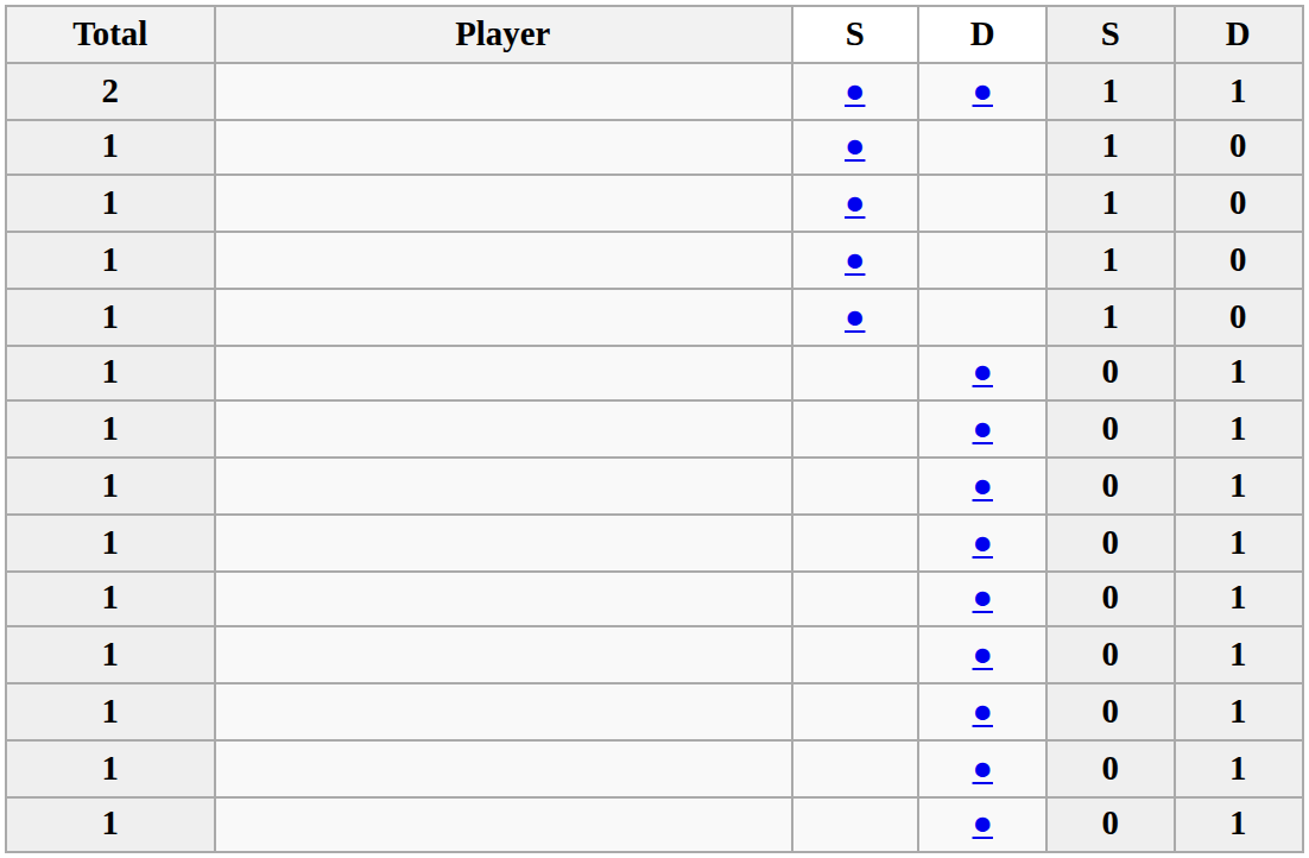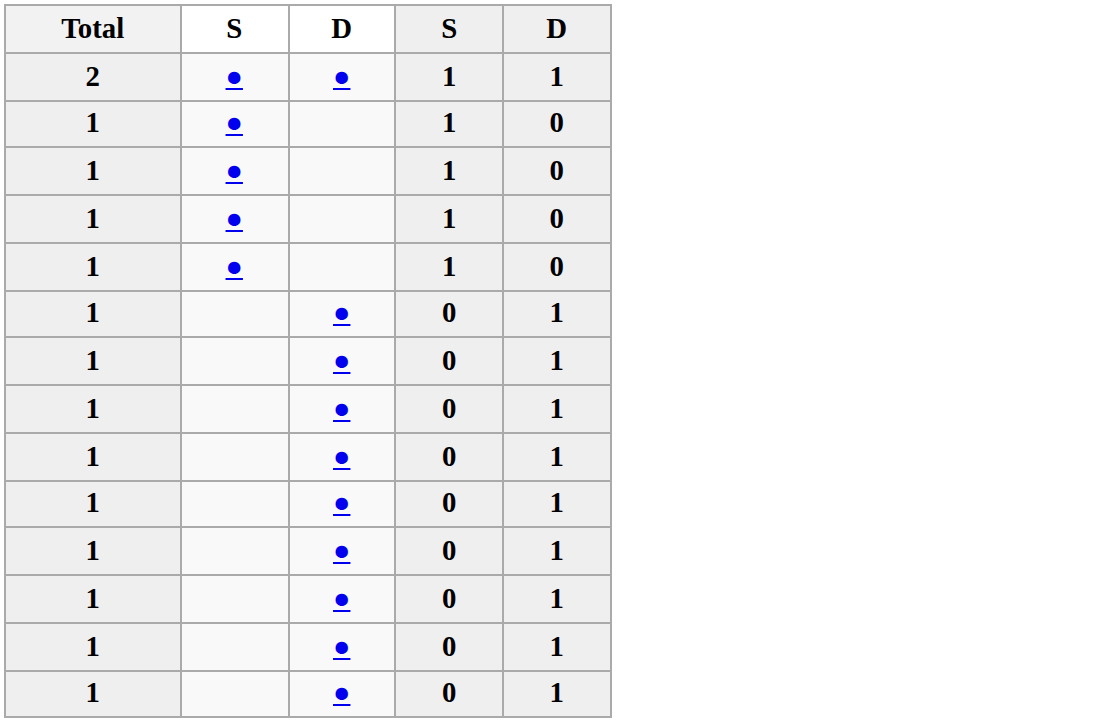- column: Player
